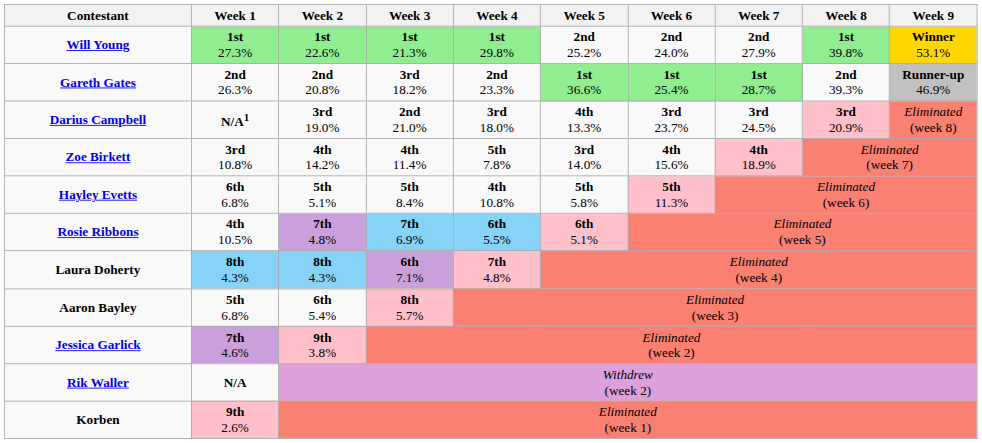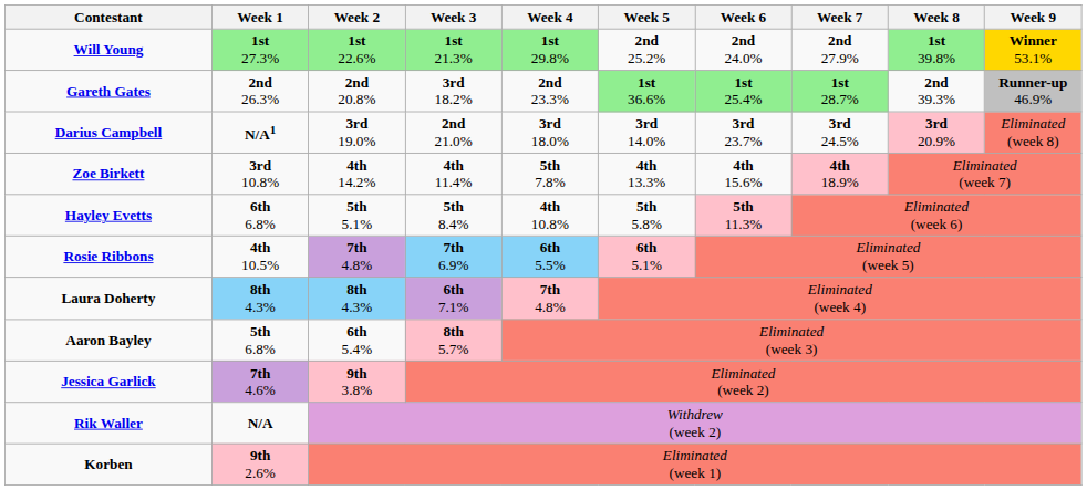Darius Campbell | Week 5: 4th 13.3% -> 3rd 14.0%
Zoe Birkett | Week 5: 3rd 14.0% -> 4th 13.3%
